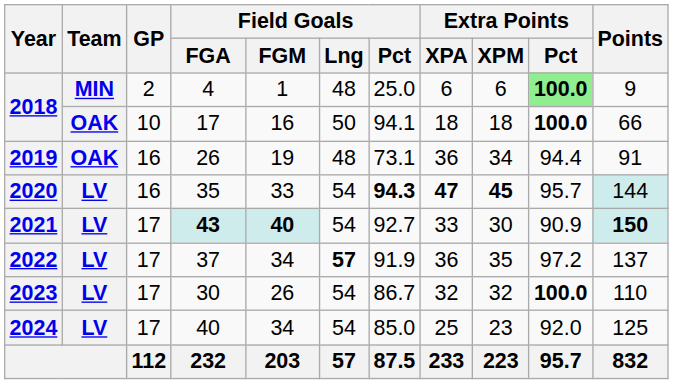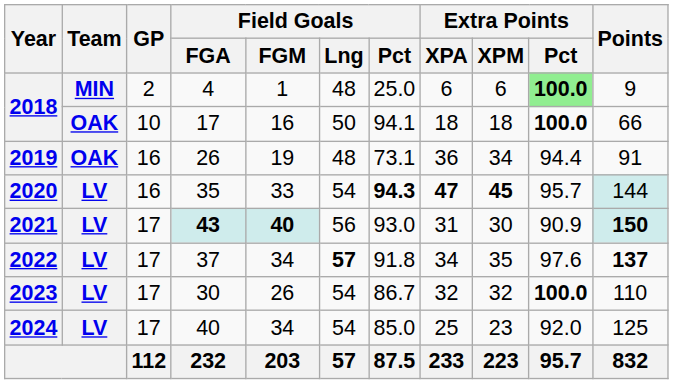43 | Field Goals / Lng: 54 -> 56
43 | Field Goals / Pct: 92.7 -> 93.0
43 | Extra Points / XPA: 33 -> 31
37 | Field Goals / Pct: 91.9 -> 91.8
37 | Extra Points / XPA: 36 -> 34
37 | Extra Points / Pct: 97.2 -> 97.6
37 | Points: normal -> bold
